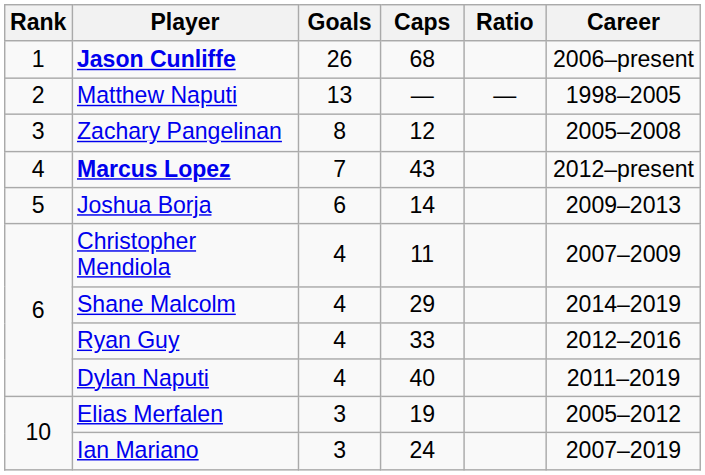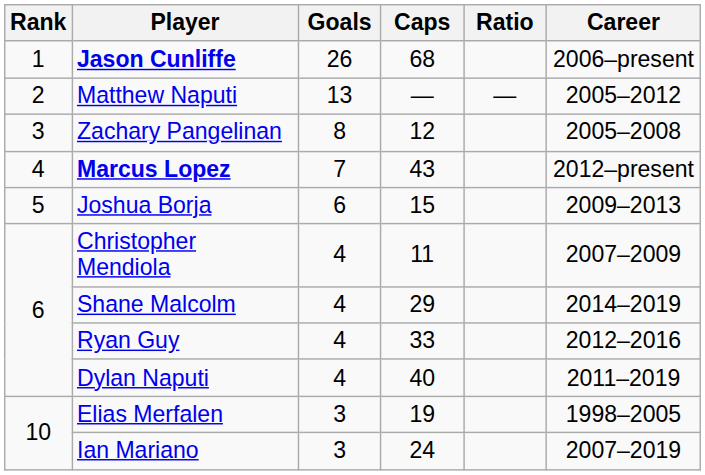Matthew Naputi | Career: 1998–2005 -> 2005–2012
Joshua Borja | Caps: 14 -> 15
Elias Merfalen | Career: 2005–2012 -> 1998–2005
